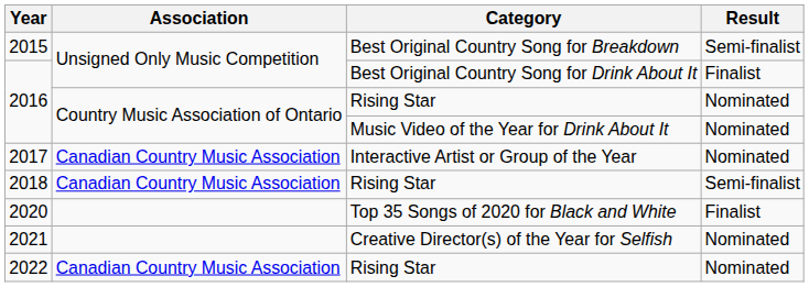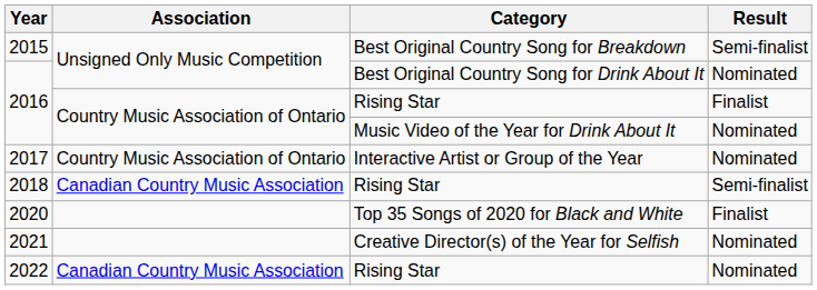2016 / Best Original Country Song for Drink About It | Result: Finalist -> Nominated
2016 / Rising Star | Result: Nominated -> Finalist
2017 | Association: Canadian Country Music Association -> Country Music Association of Ontario
